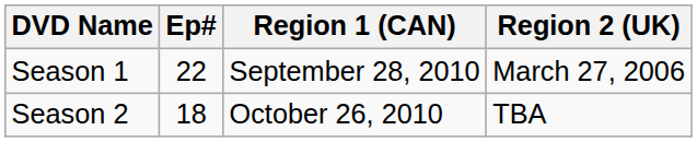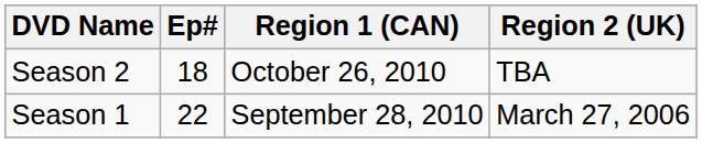rows swapped: Season 1 <-> Season 2
